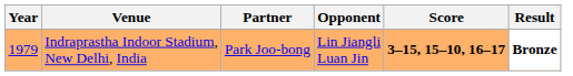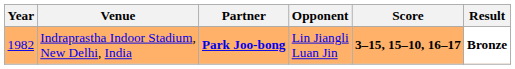Indraprastha Indoor Stadium, New Delhi, India | Year: 1979 -> 1982
Indraprastha Indoor Stadium, New Delhi, India | Partner: normal -> bold
